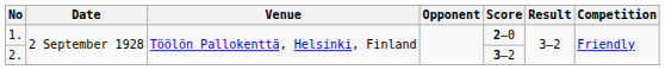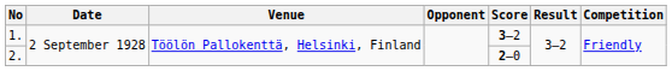1. | Score: 2–0 -> 3–2
2. | Score: 3–2 -> 2–0
